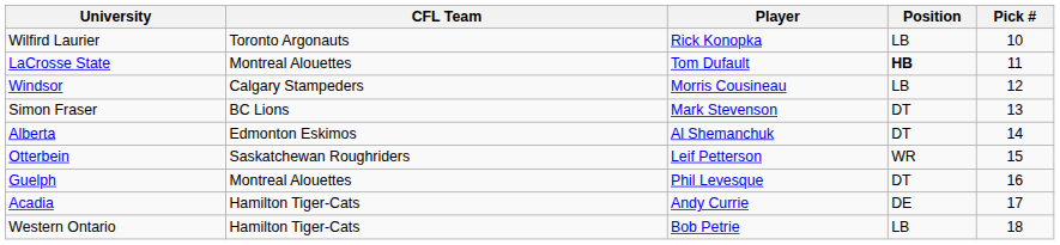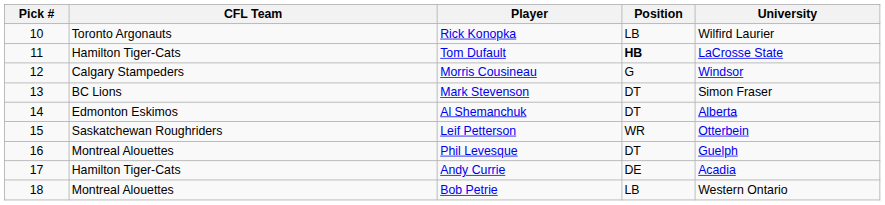columns swapped: Pick # <-> University
Tom Dufault | CFL Team: Montreal Alouettes -> Hamilton Tiger-Cats
Morris Cousineau | Position: LB -> G
Bob Petrie | CFL Team: Hamilton Tiger-Cats -> Montreal Alouettes
